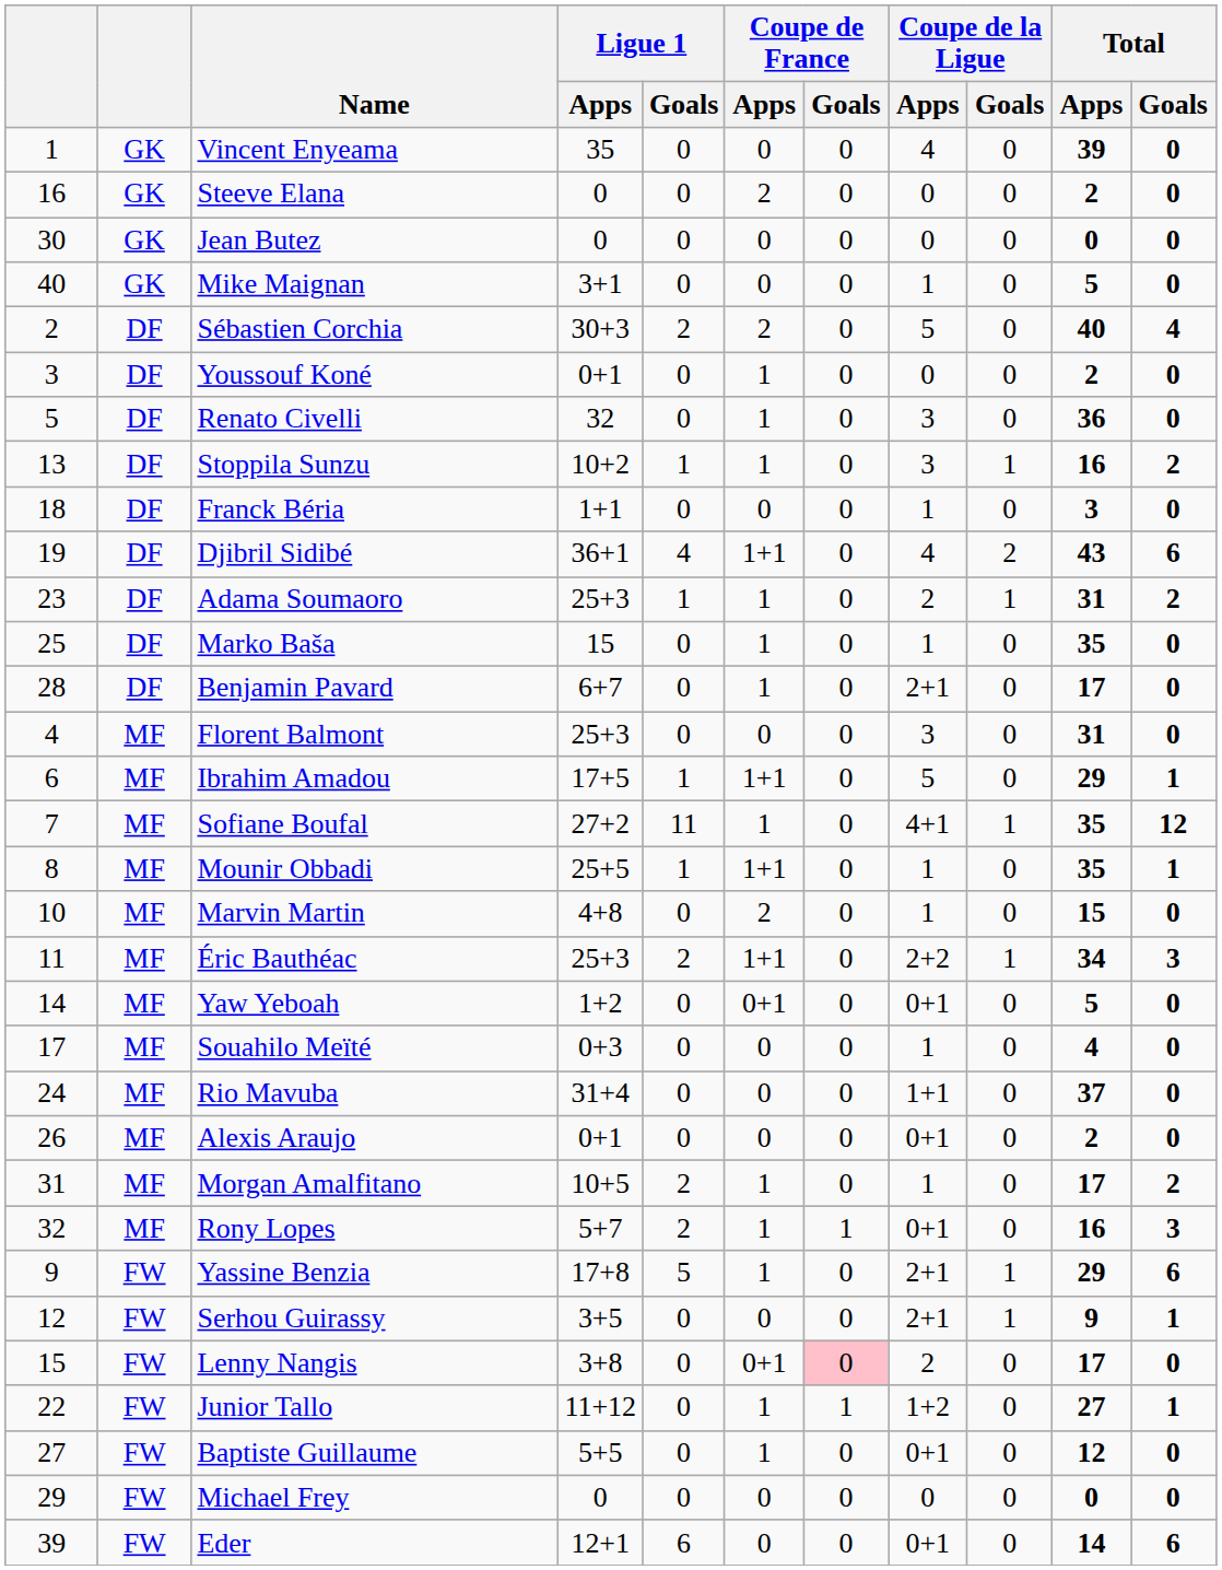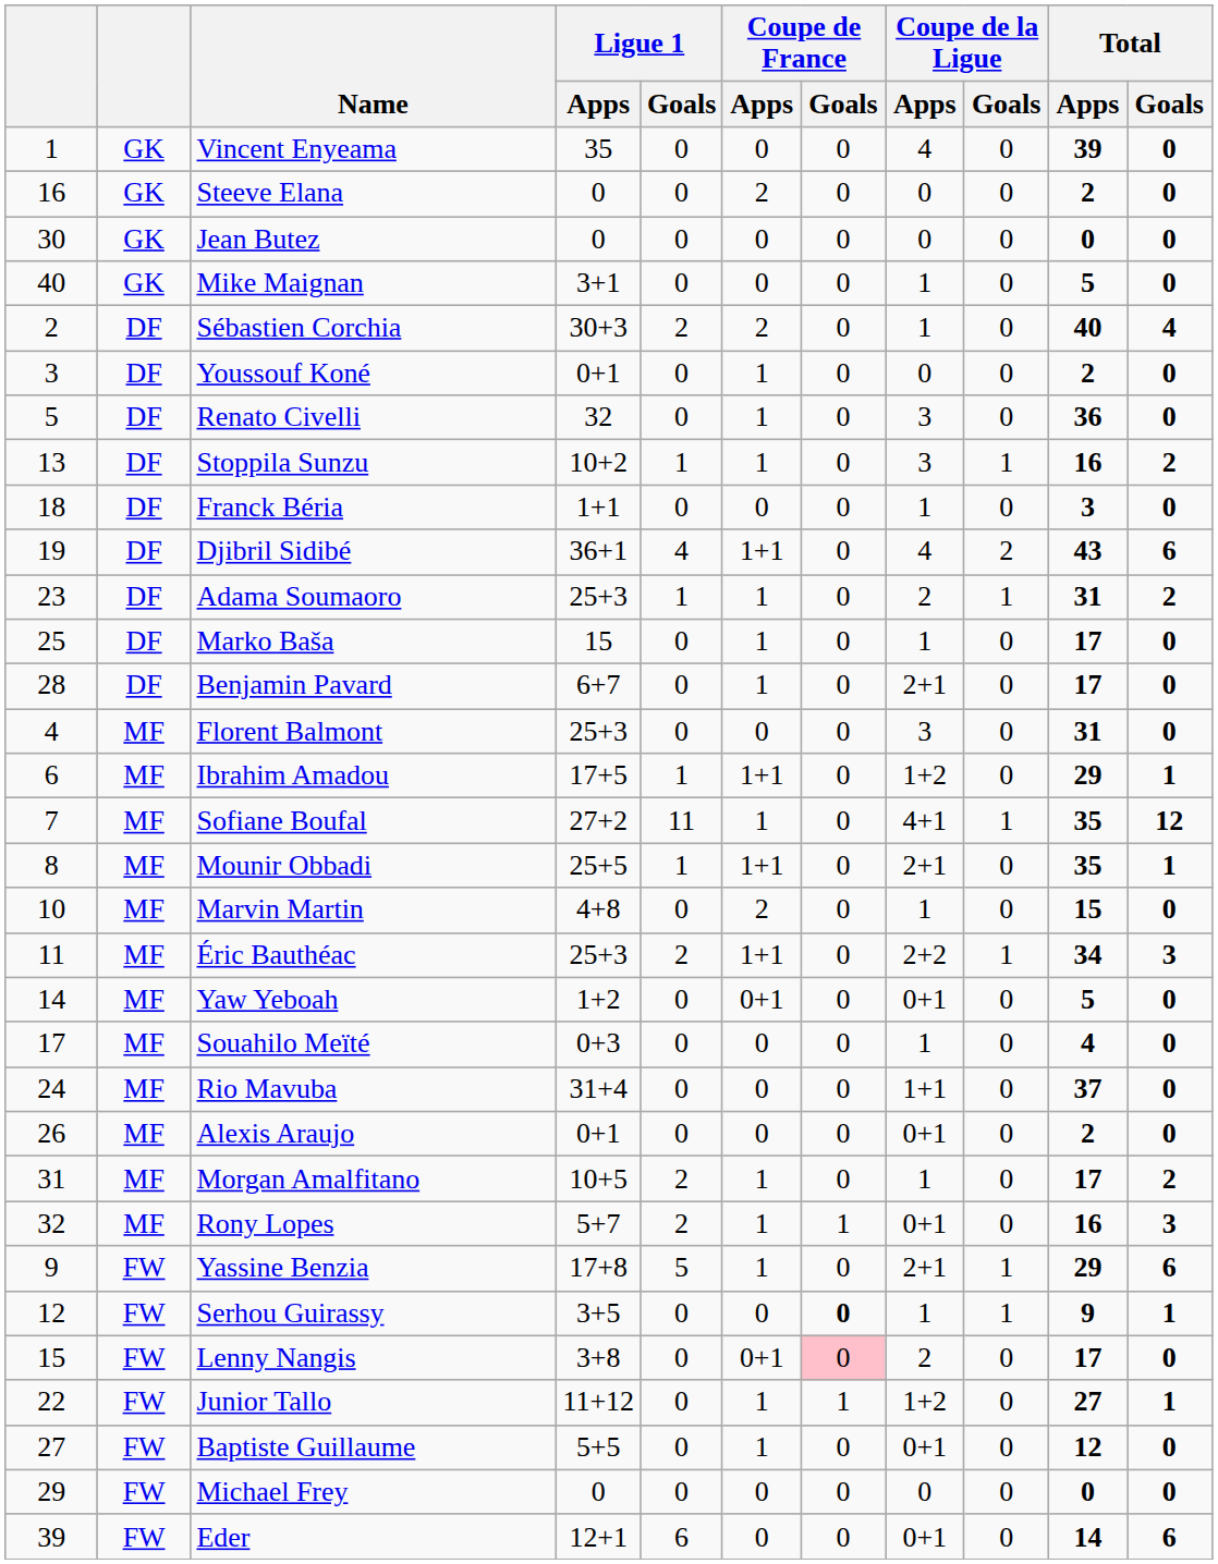Sébastien Corchia | Coupe de la Ligue / Apps: 5 -> 1
Marko Baša | Total / Apps: 35 -> 17
Ibrahim Amadou | Coupe de la Ligue / Apps: 5 -> 1+2
Mounir Obbadi | Coupe de la Ligue / Apps: 1 -> 2+1
Serhou Guirassy | Coupe de France / Goals: normal -> bold
Serhou Guirassy | Coupe de la Ligue / Apps: 2+1 -> 1
